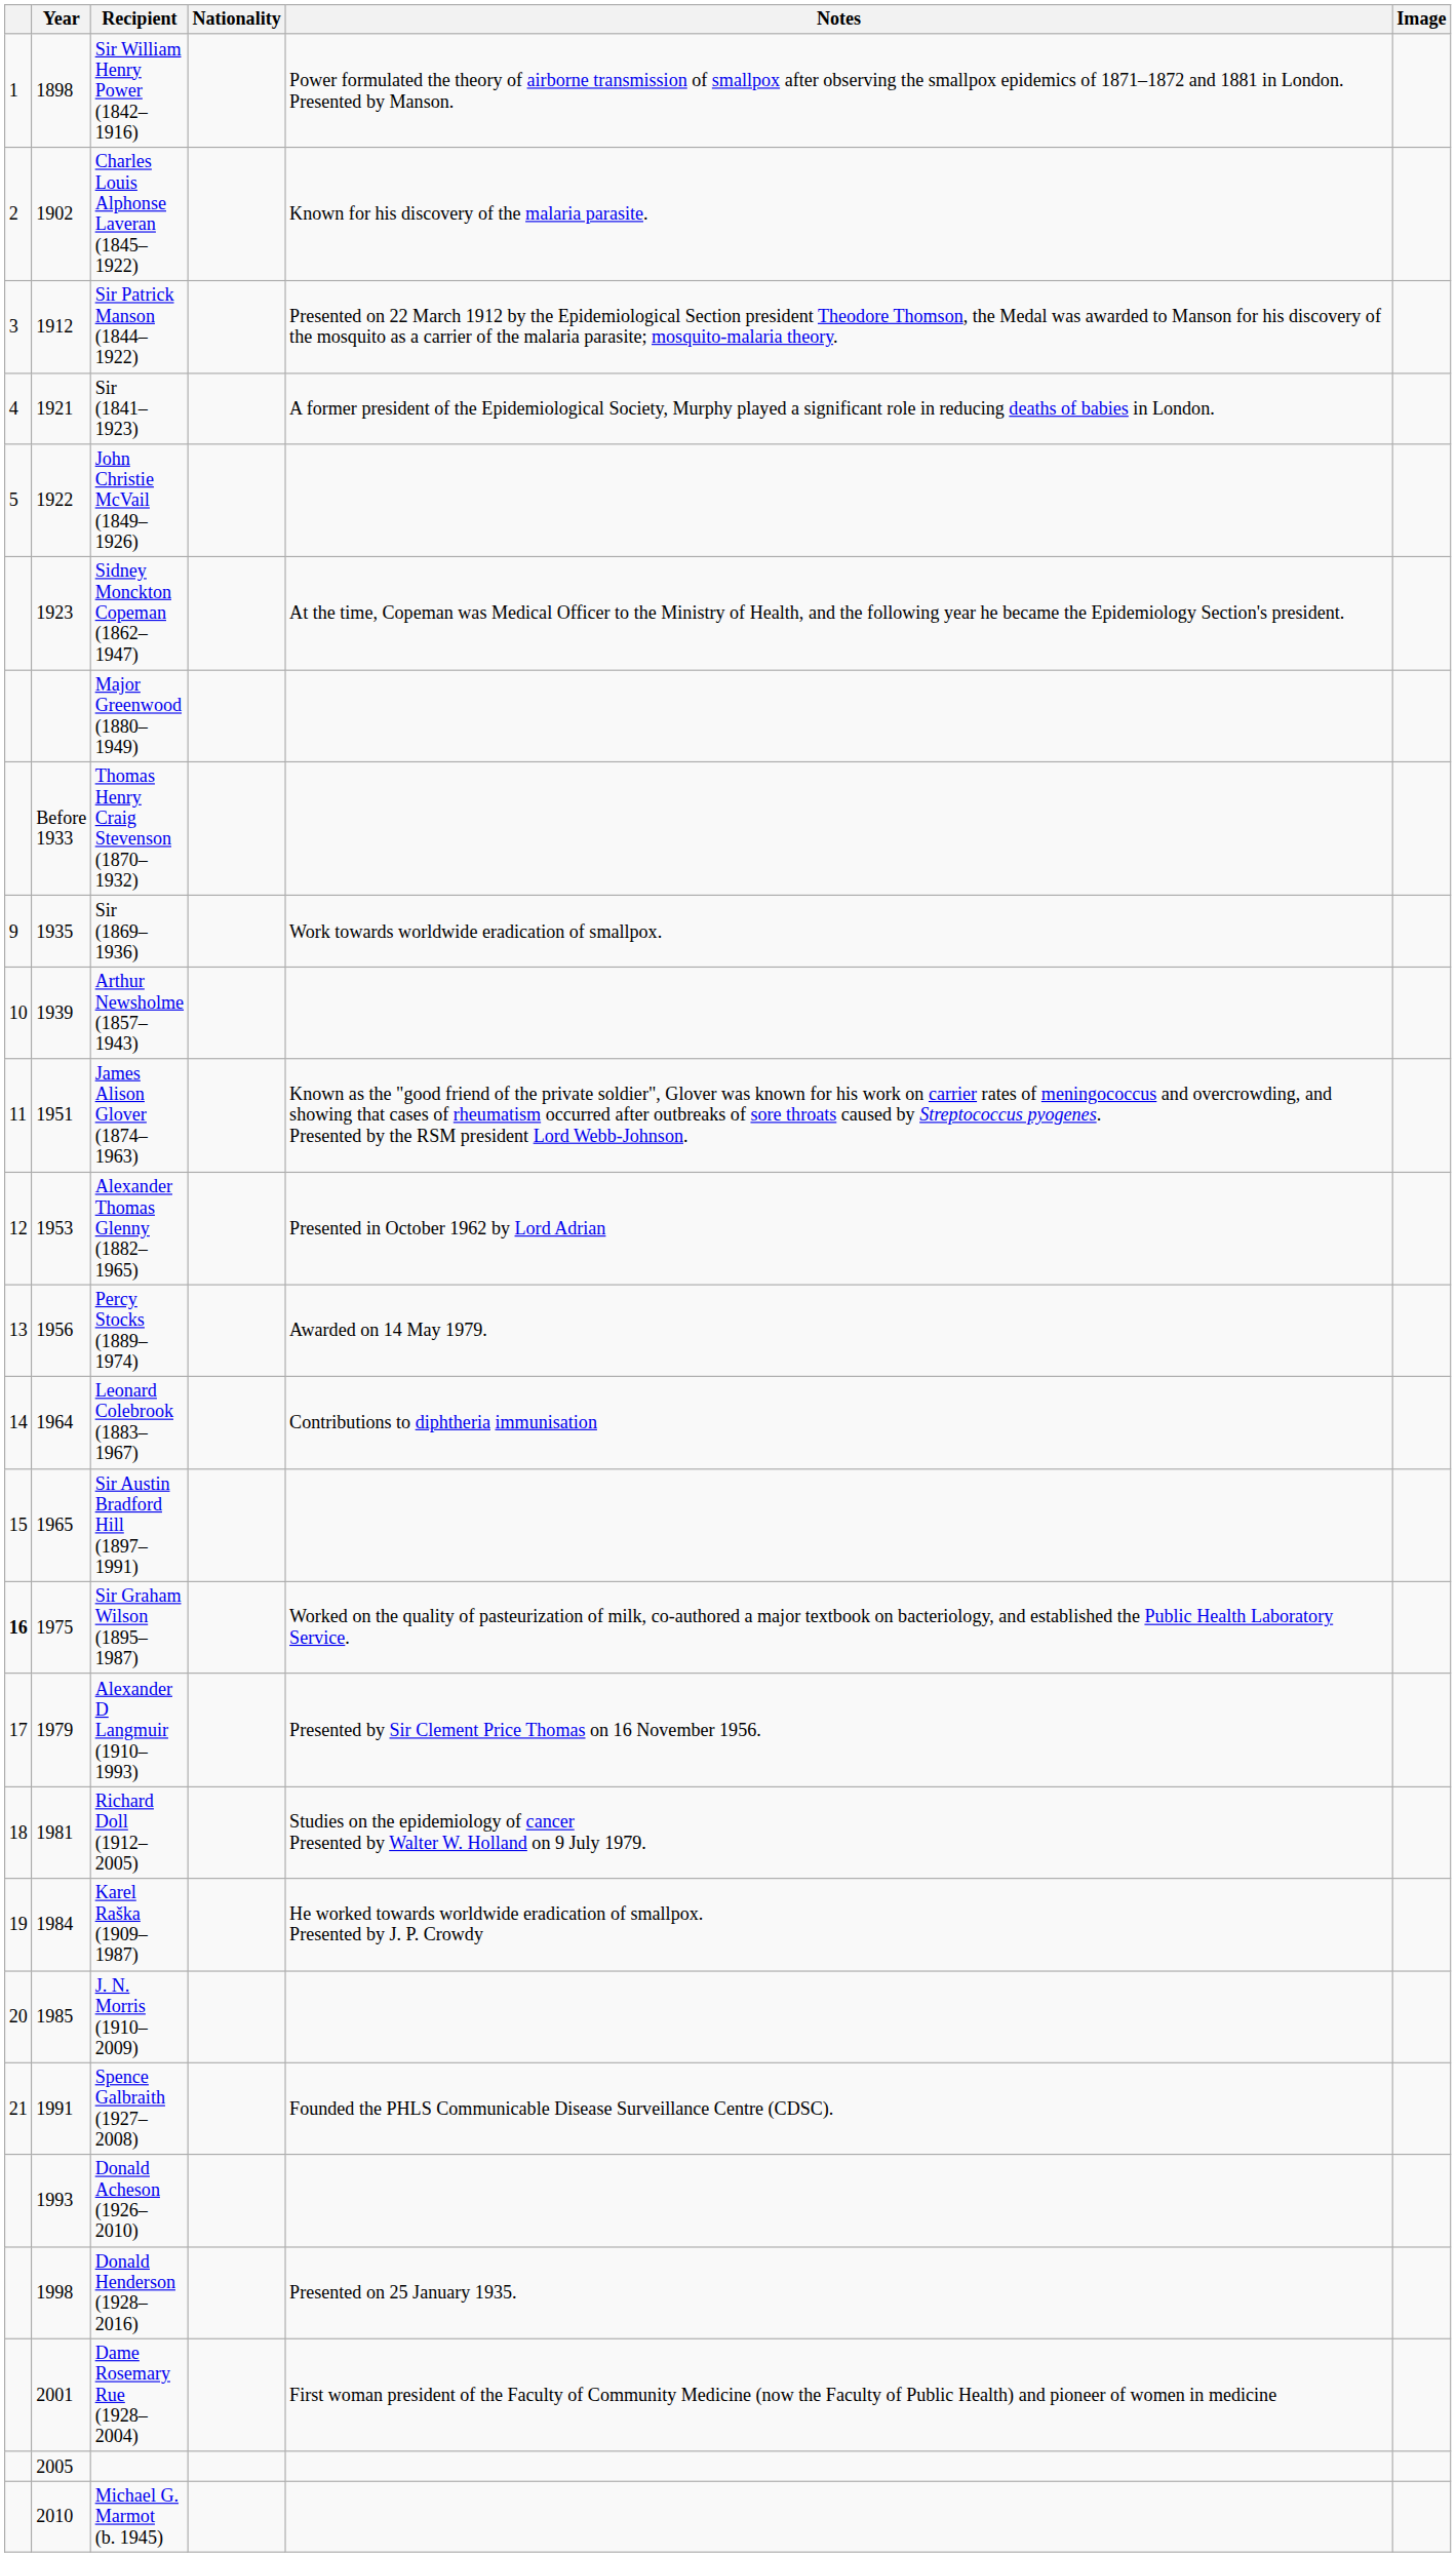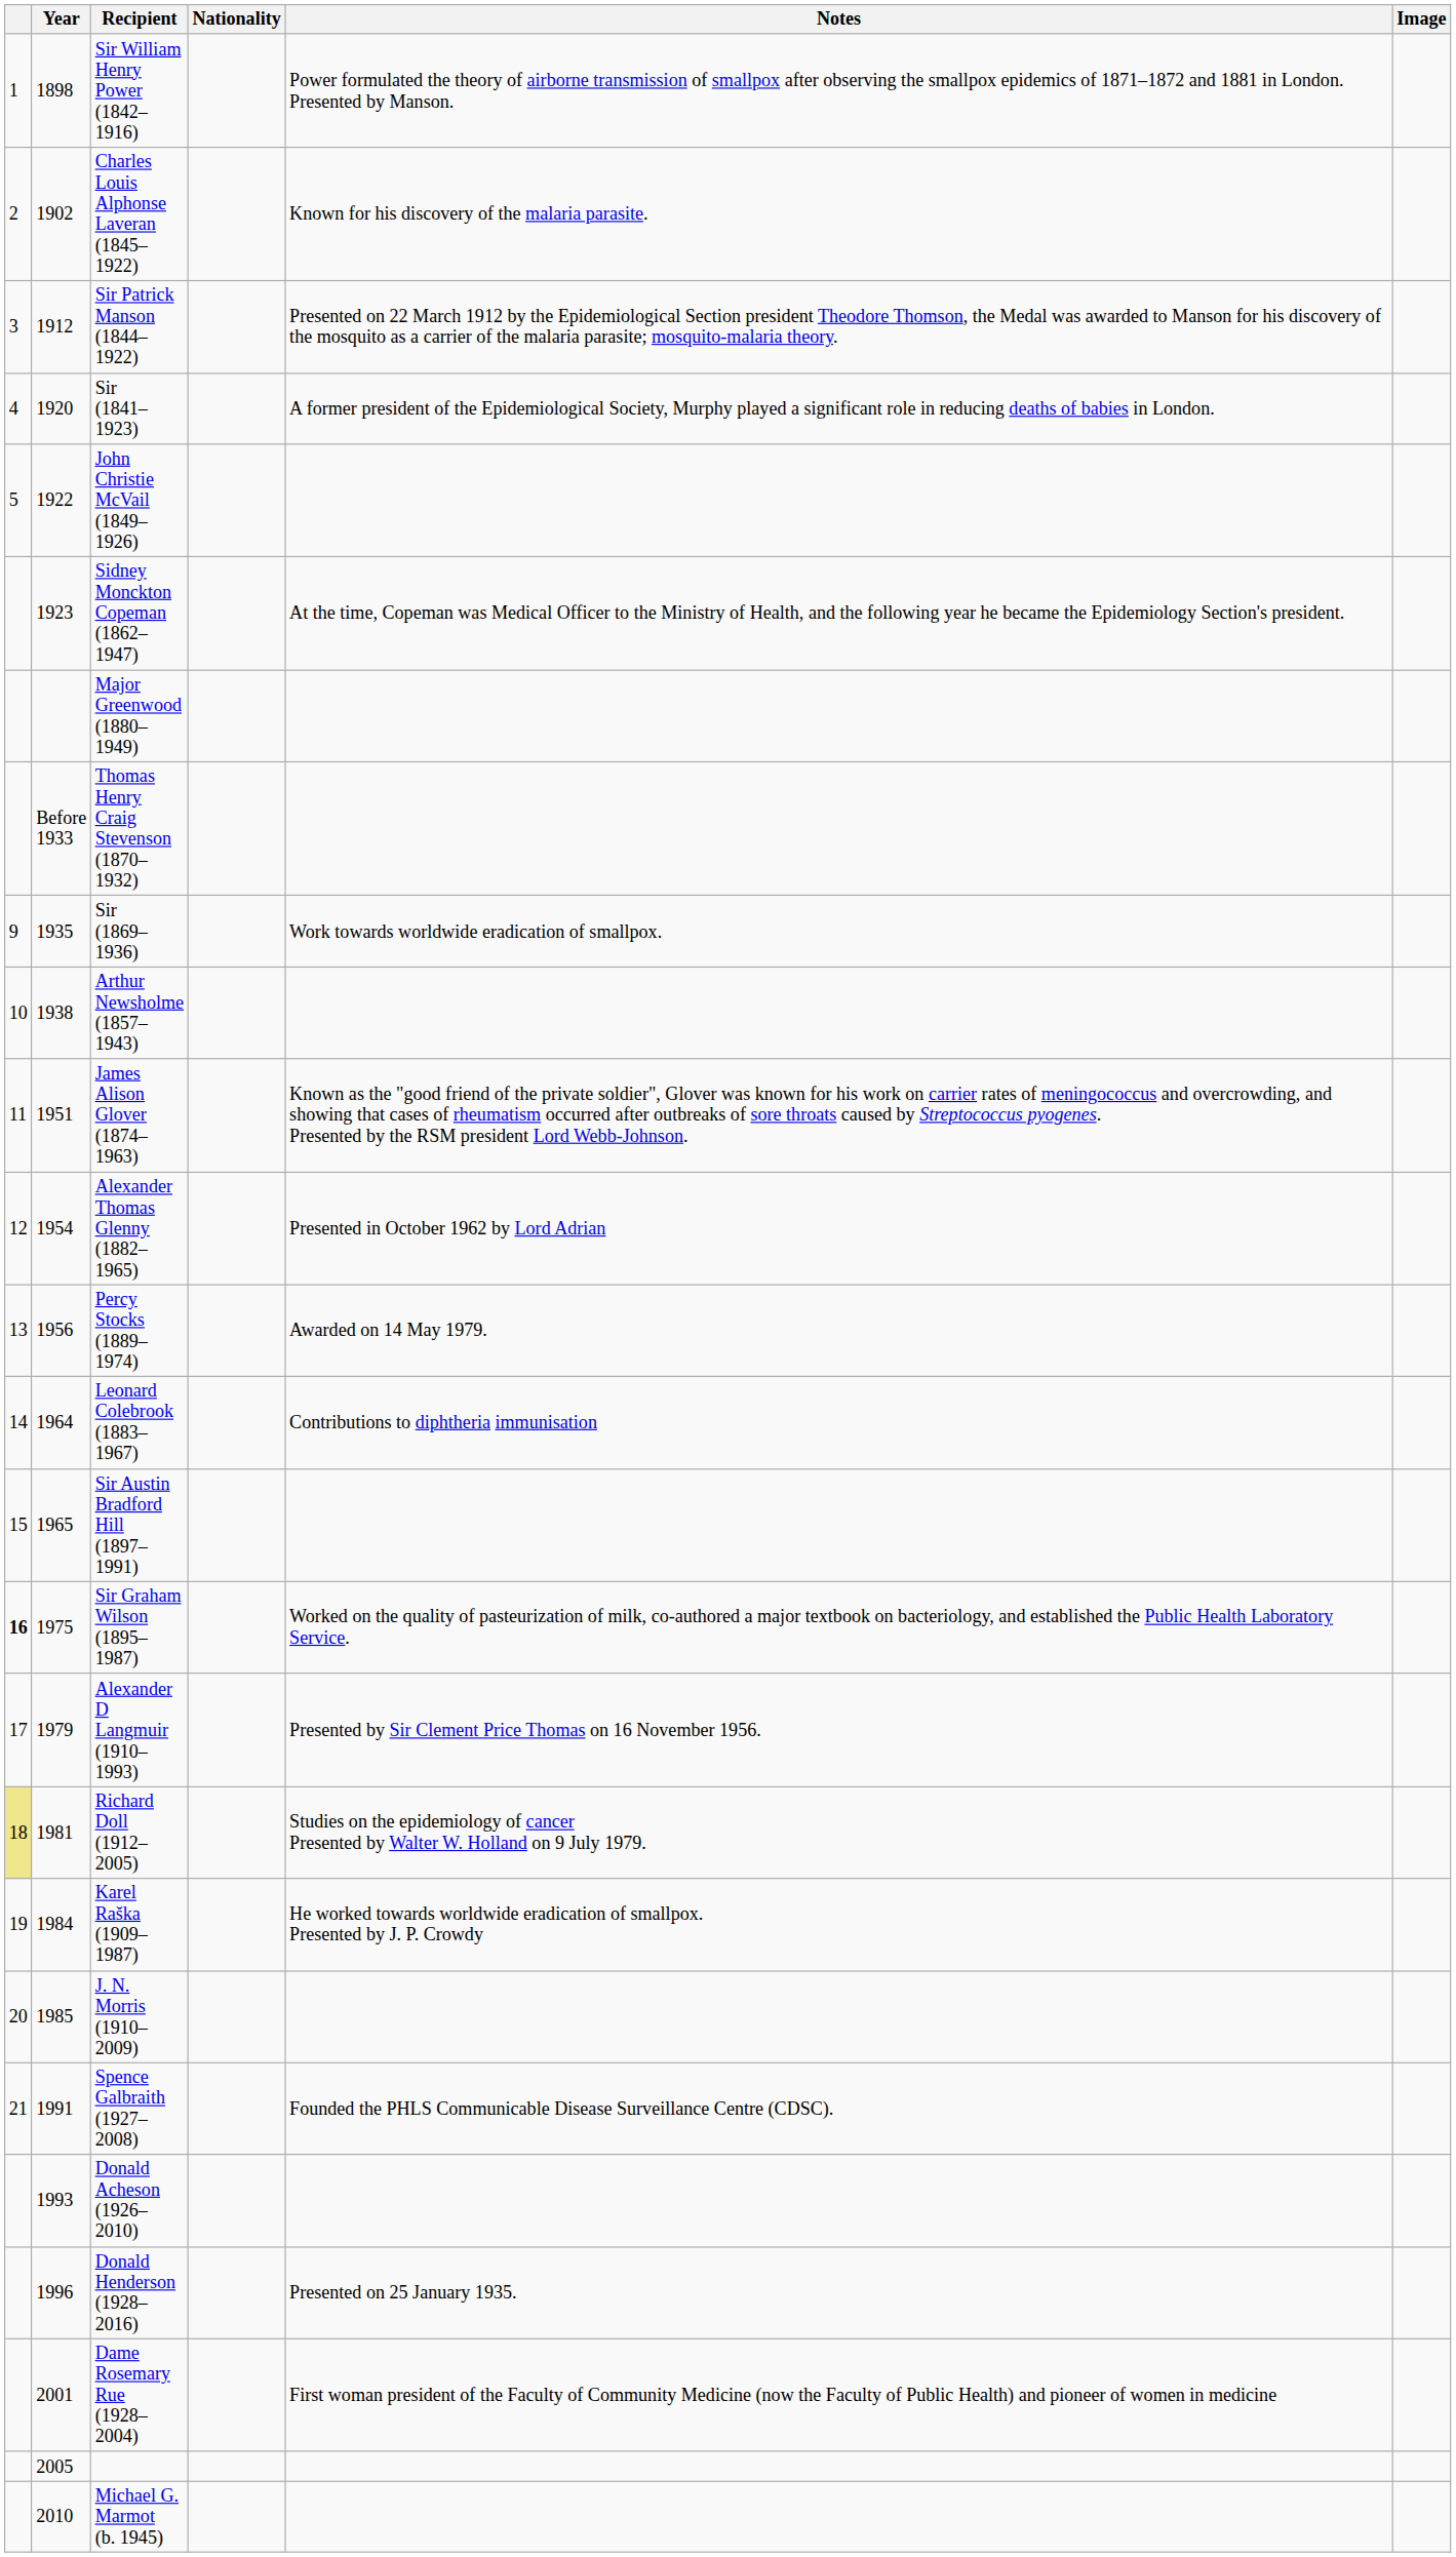Sir (1841–1923) | Year: 1921 -> 1920
Arthur Newsholme (1857–1943) | Year: 1939 -> 1938
Alexander Thomas Glenny (1882–1965) | Year: 1953 -> 1954
Richard Doll (1912–2005) | column 1: no background -> khaki background
Donald Henderson (1928–2016) | Year: 1998 -> 1996
